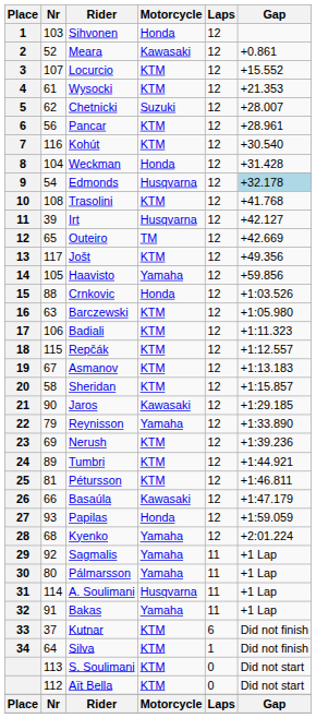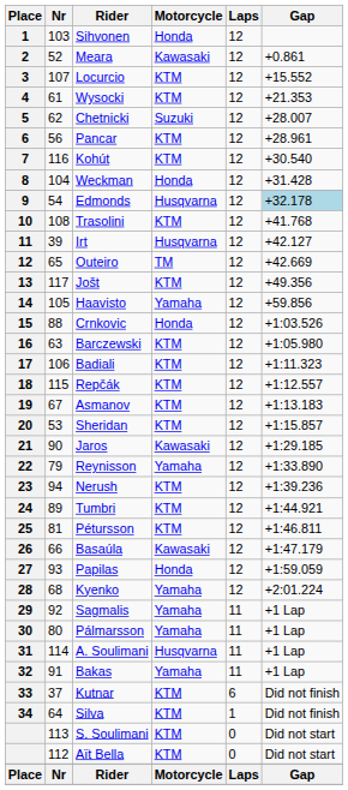Sheridan | Nr: 58 -> 53
Nerush | Nr: 69 -> 94
